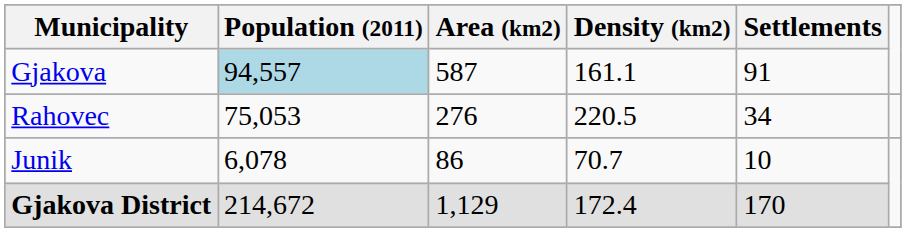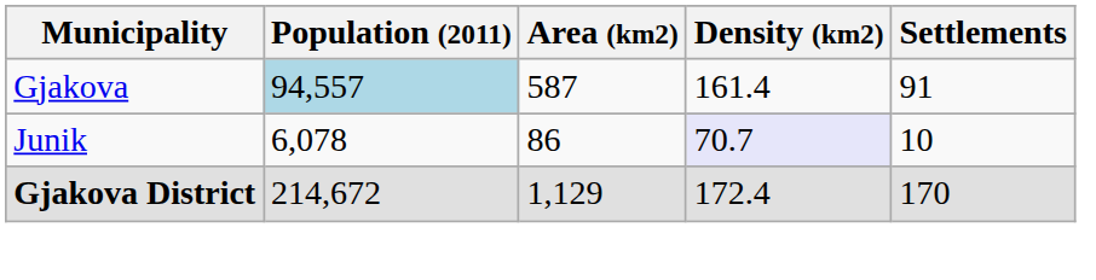Gjakova | Density (km2): 161.1 -> 161.4
- row: Rahovec | 75,053 | 276 | 220.5 | 34
Junik | Density (km2): no background -> lavender background
